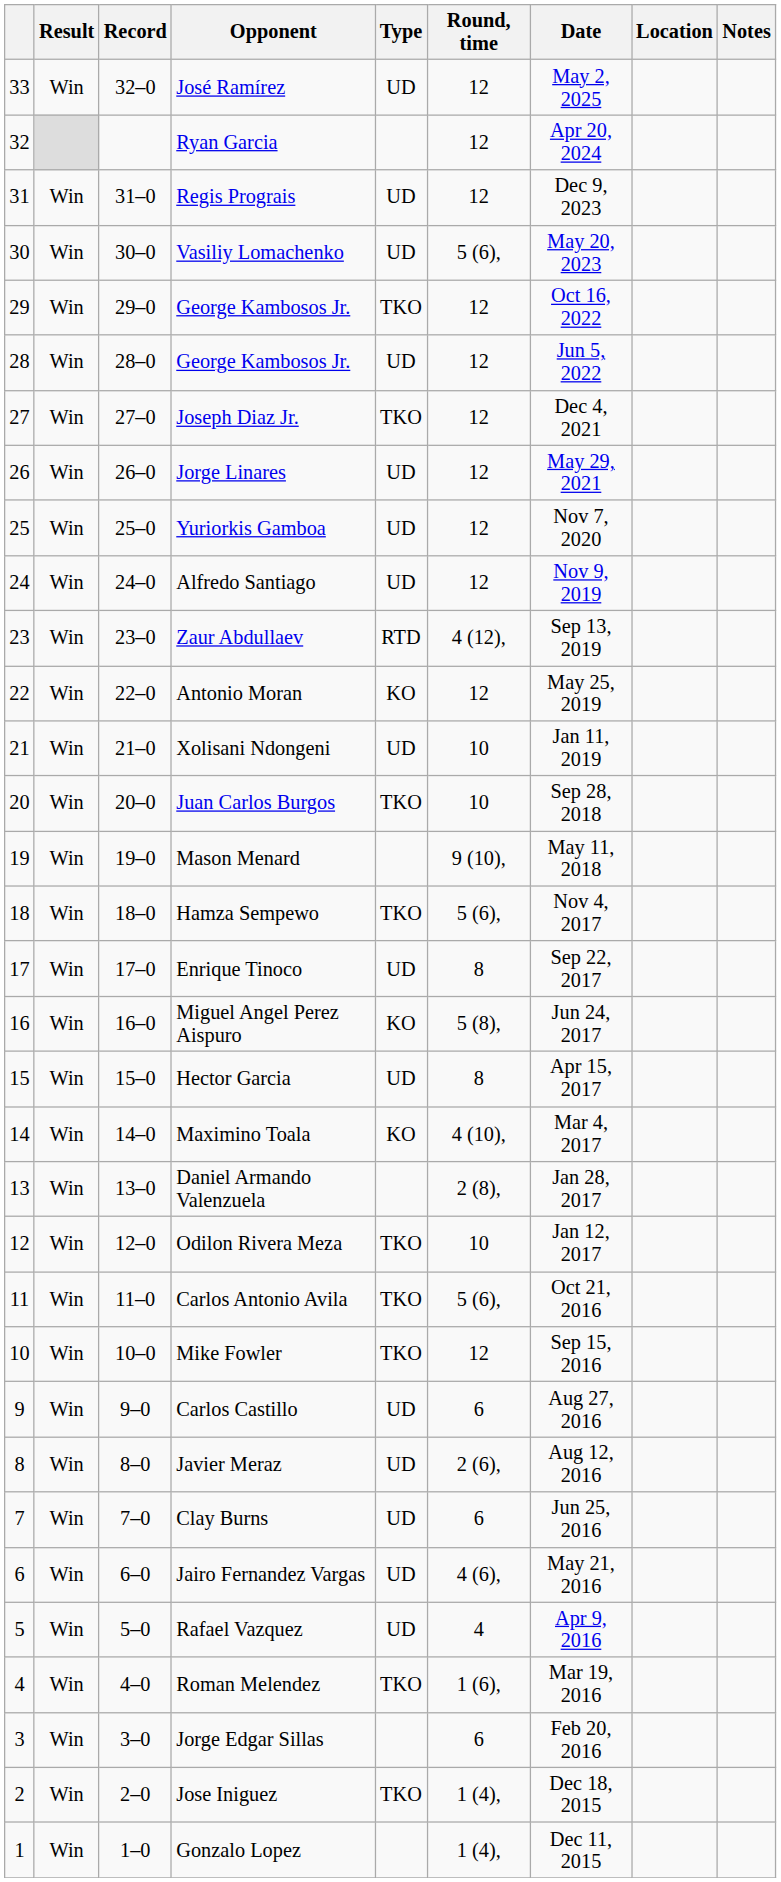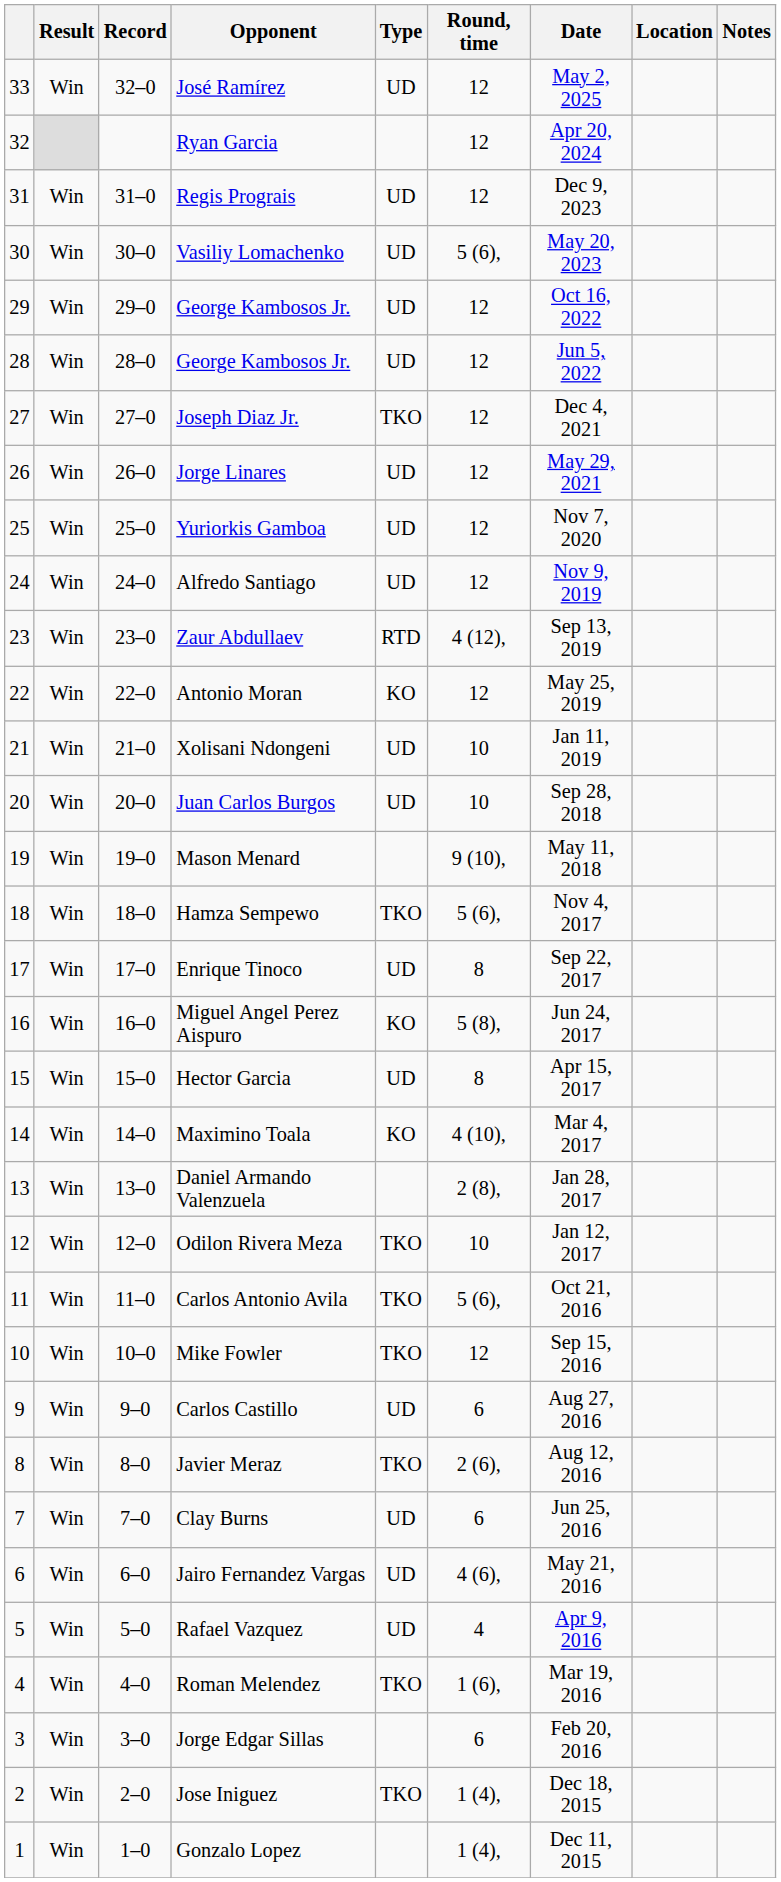29 / George Kambosos Jr. | Type: TKO -> UD
Juan Carlos Burgos | Type: TKO -> UD
Javier Meraz | Type: UD -> TKO
